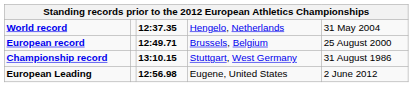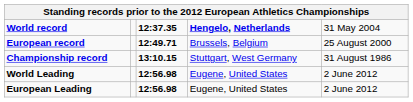World record | column 4: normal -> bold
+ row: World Leading | 12:56.98 | Eugene, United States | 2 June 2012
